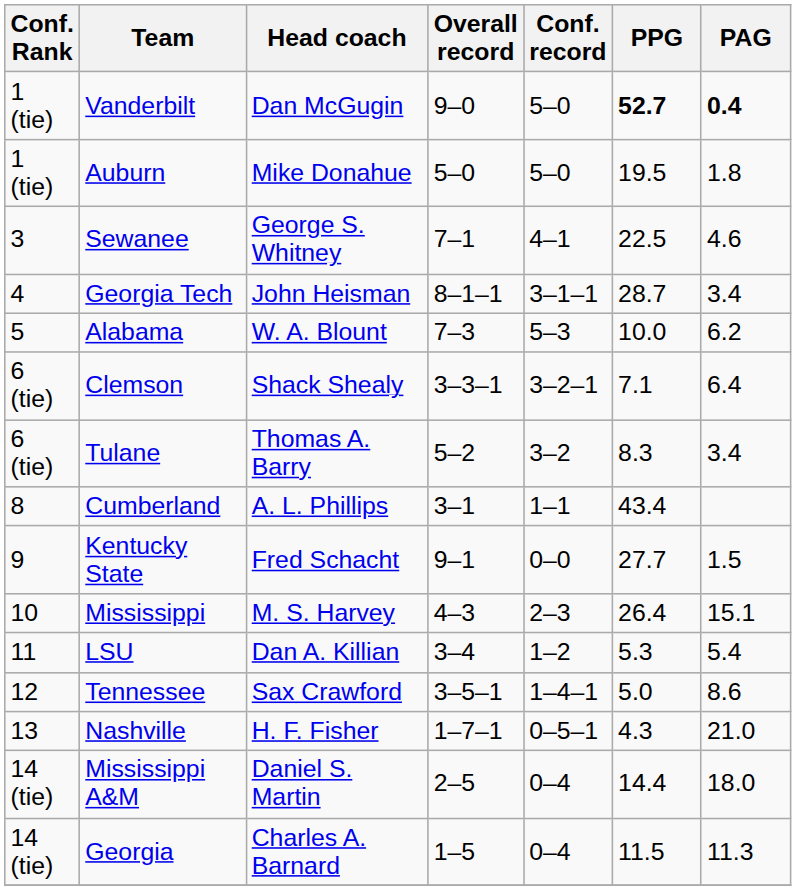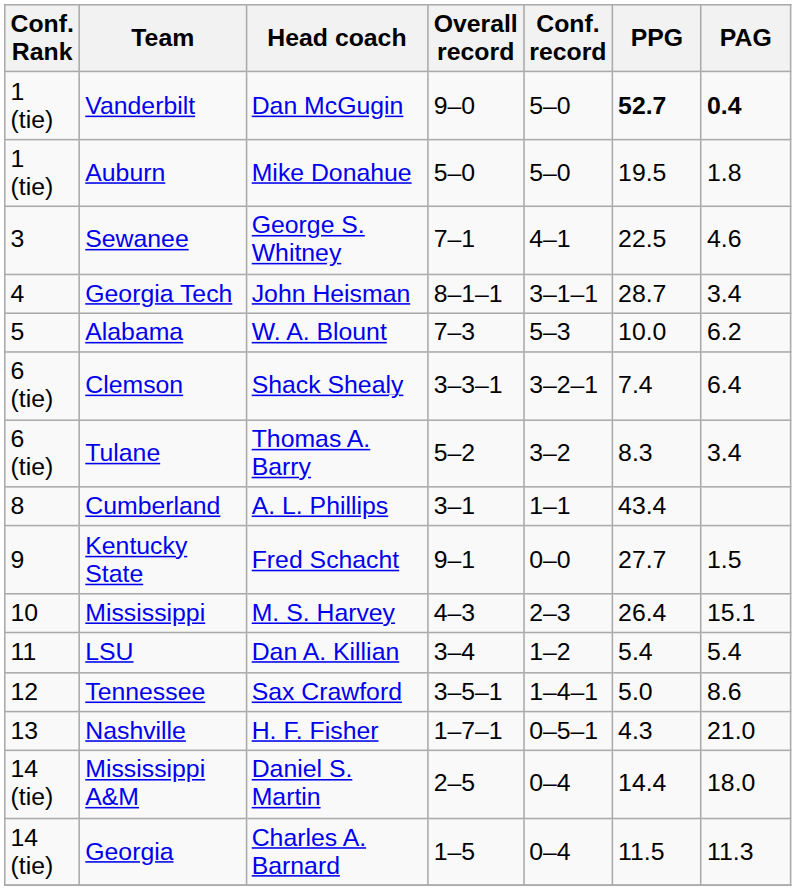Clemson | PPG: 7.1 -> 7.4
LSU | PPG: 5.3 -> 5.4
